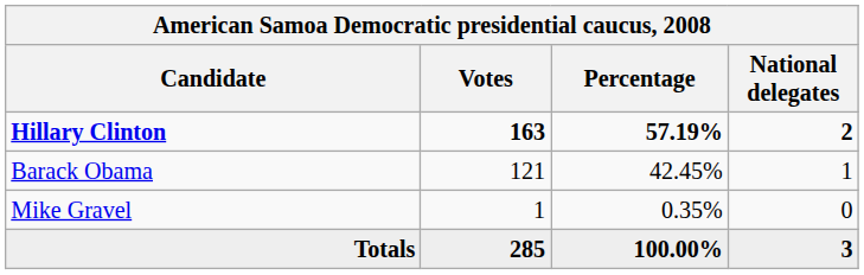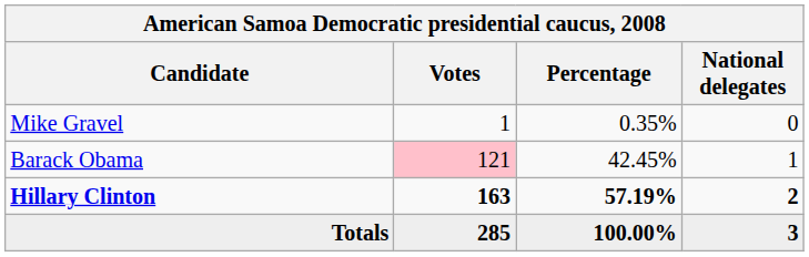rows swapped: Hillary Clinton <-> Mike Gravel
Barack Obama | Votes: no background -> pink background
